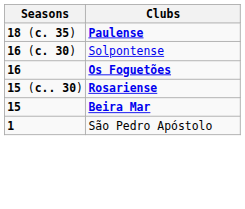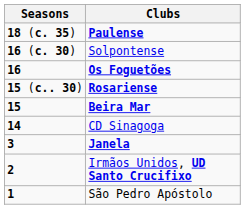+ row: 14 | CD Sinagoga
+ row: 3 | Janela
+ row: 2 | Irmãos Unidos, UD Santo Crucifixo
